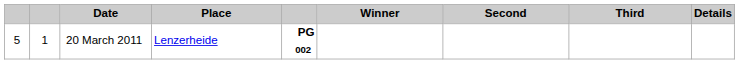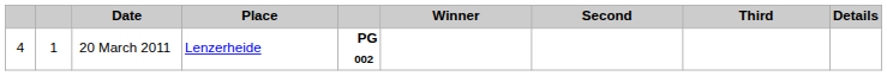20 March 2011 | column 1: 5 -> 4
